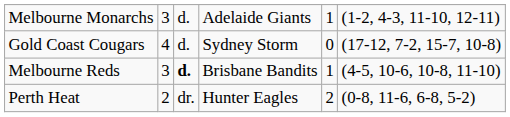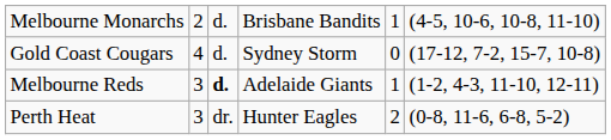Melbourne Monarchs | column 2: 3 -> 2
Melbourne Monarchs | column 4: Adelaide Giants -> Brisbane Bandits
Melbourne Monarchs | column 6: (1-2, 4-3, 11-10, 12-11) -> (4-5, 10-6, 10-8, 11-10)
Melbourne Reds | column 4: Brisbane Bandits -> Adelaide Giants
Melbourne Reds | column 6: (4-5, 10-6, 10-8, 11-10) -> (1-2, 4-3, 11-10, 12-11)
Perth Heat | column 2: 2 -> 3
